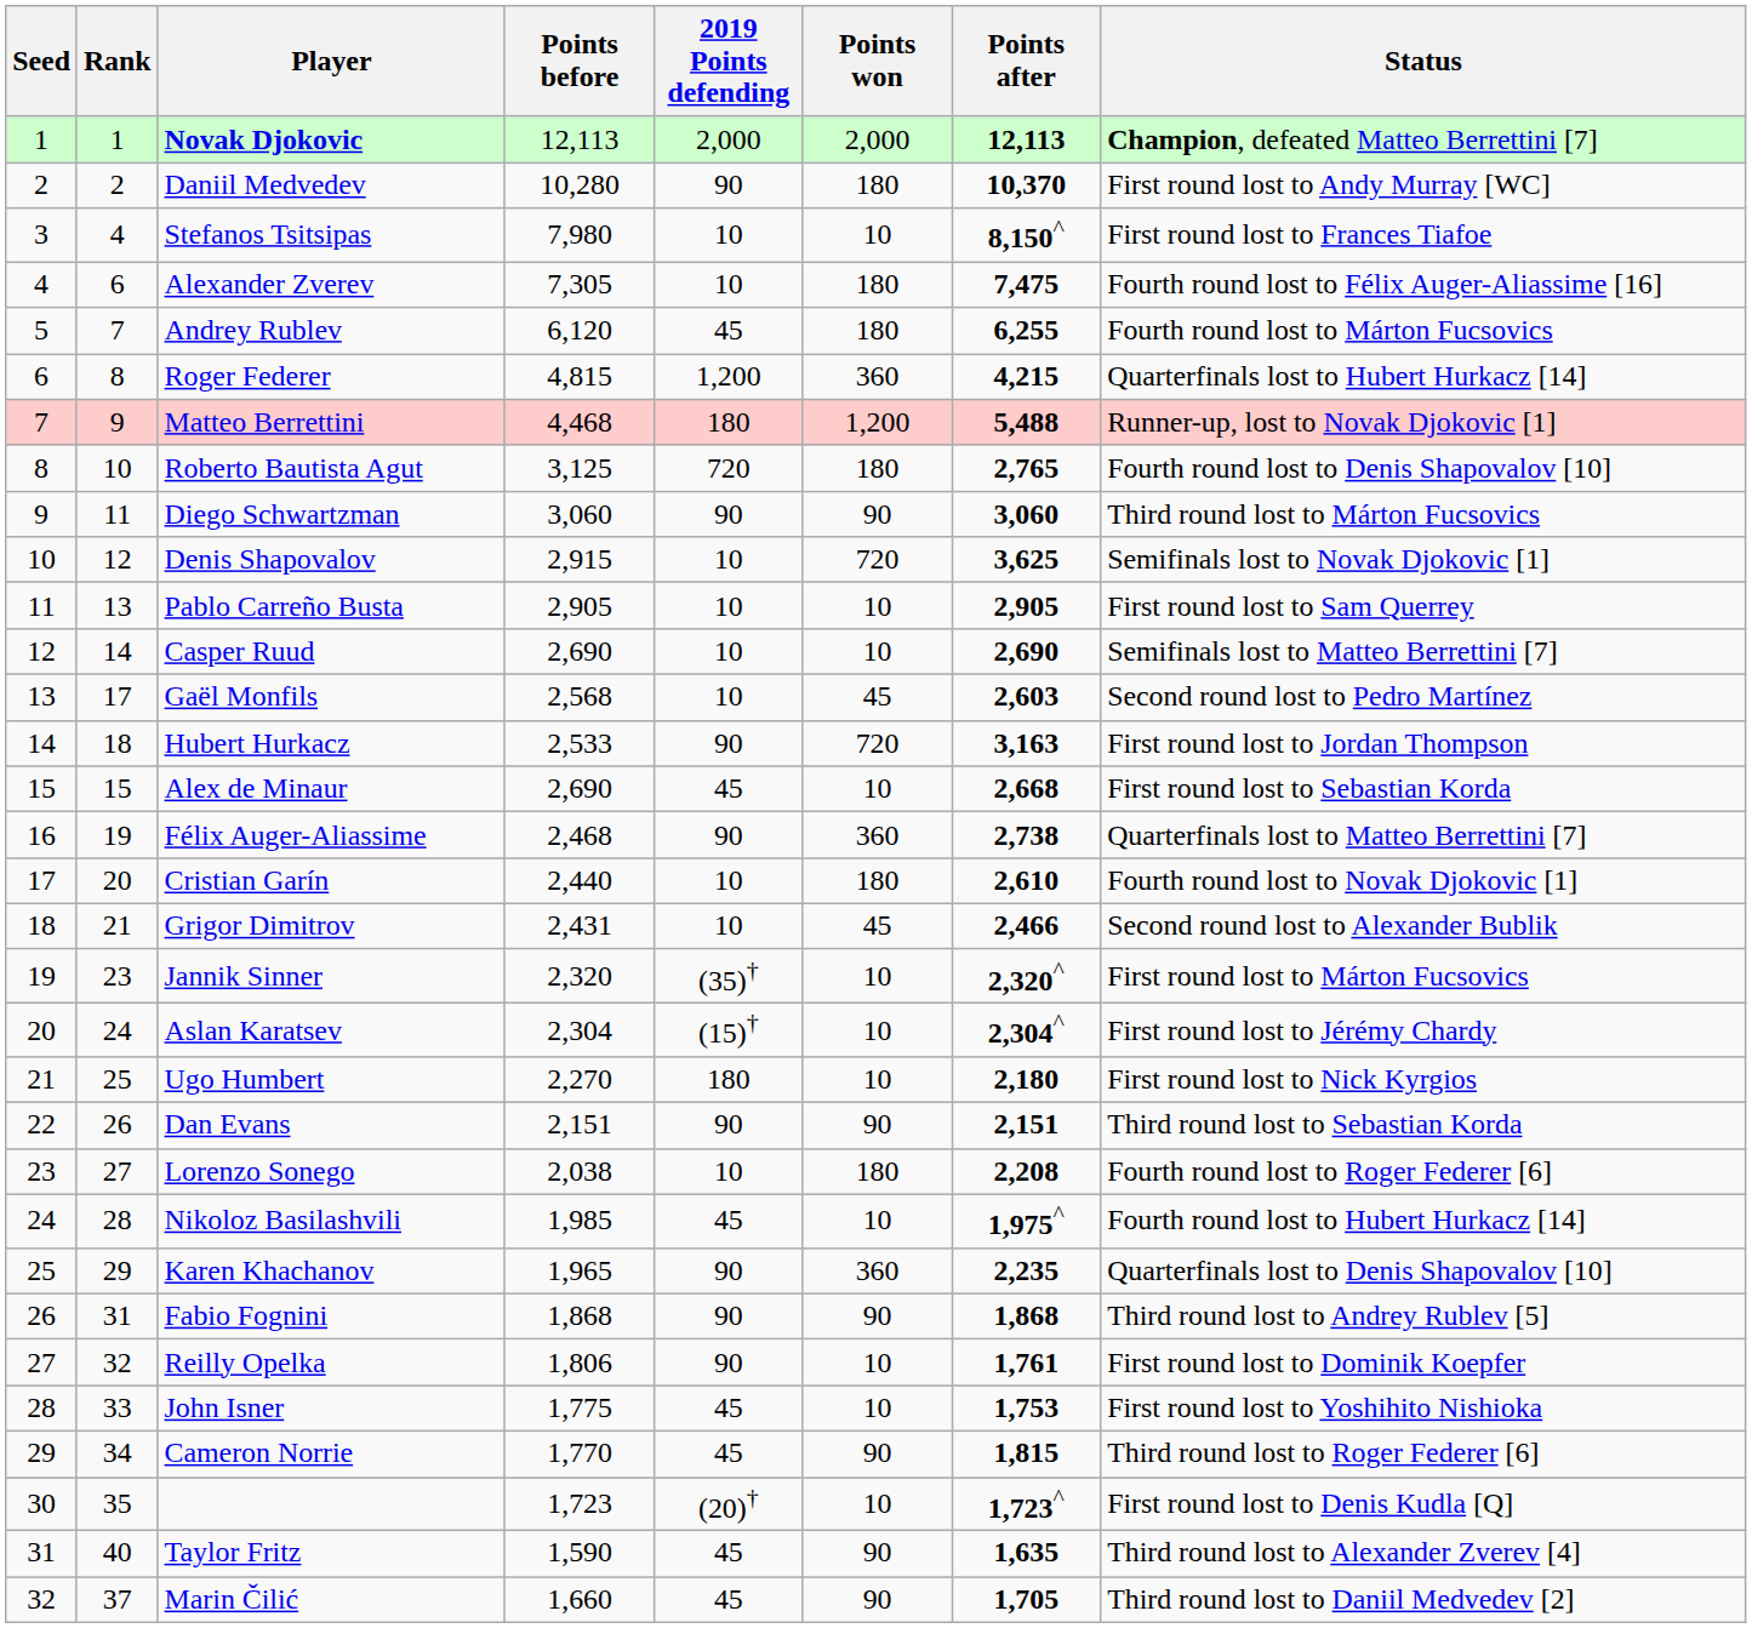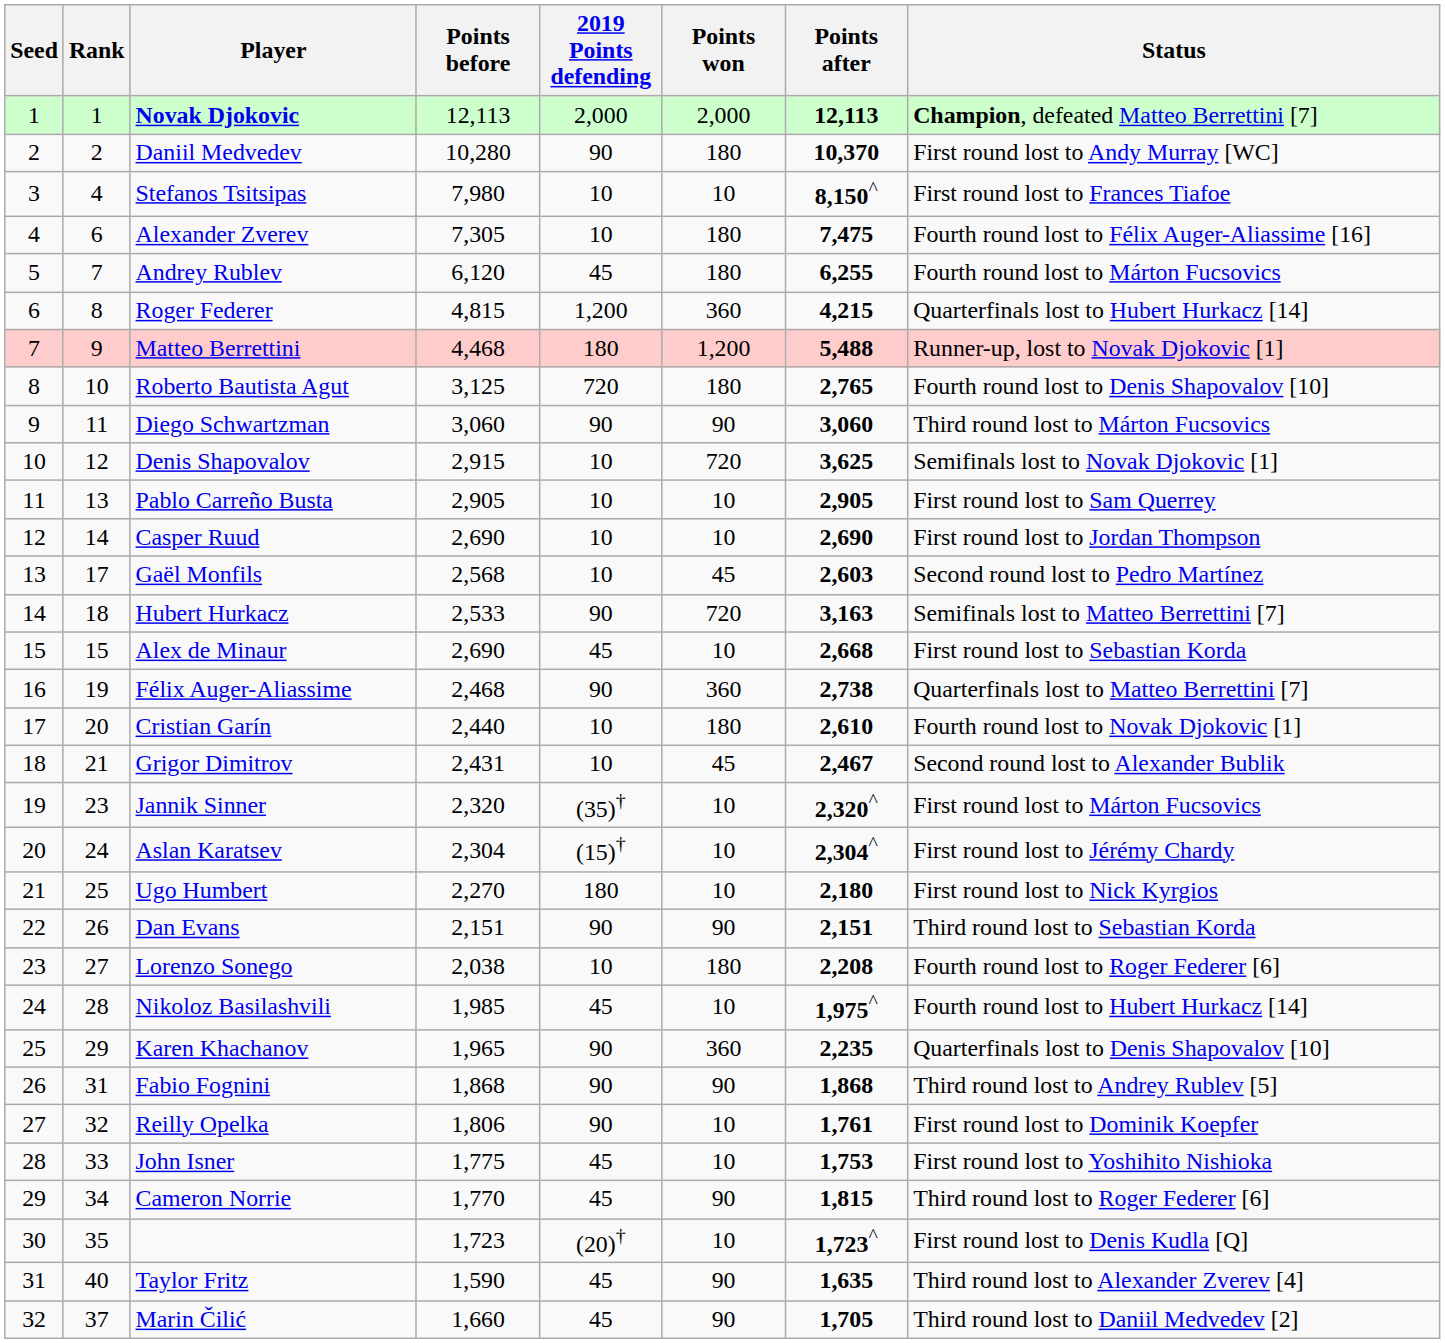Casper Ruud | Status: Semifinals lost to Matteo Berrettini [7] -> First round lost to Jordan Thompson
Hubert Hurkacz | Status: First round lost to Jordan Thompson -> Semifinals lost to Matteo Berrettini [7]
Grigor Dimitrov | Points after: 2,466 -> 2,467
